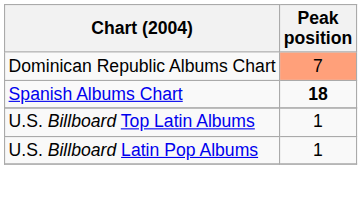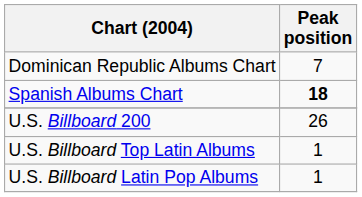Dominican Republic Albums Chart | Peak position: lightsalmon background -> no background
+ row: U.S. Billboard 200 | 26
